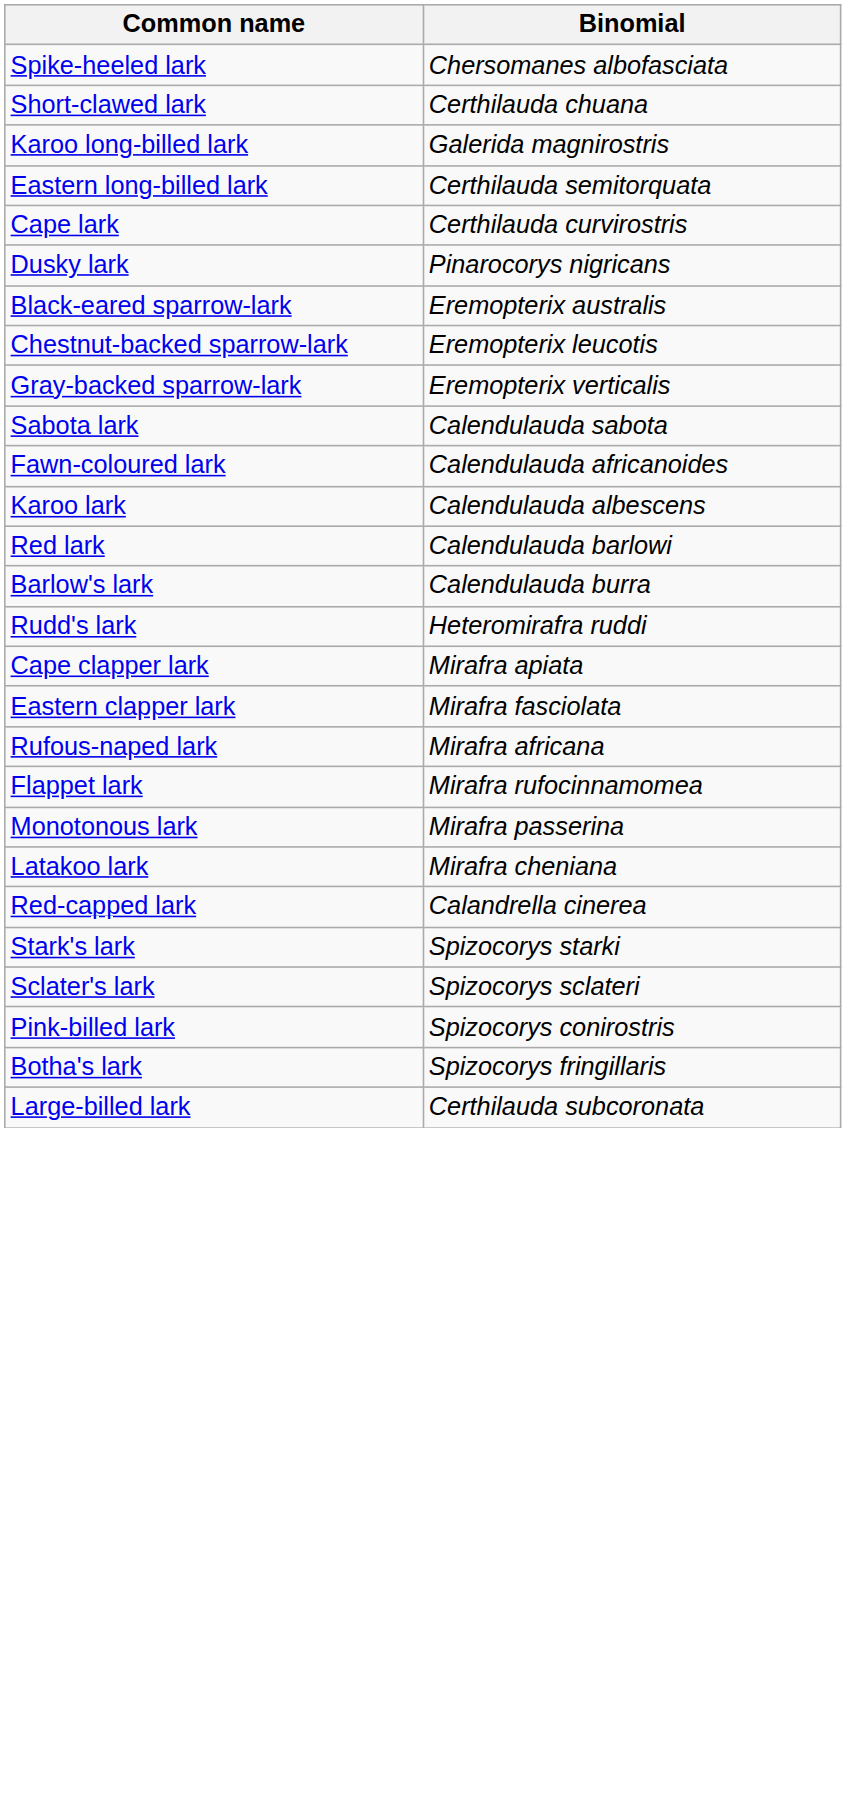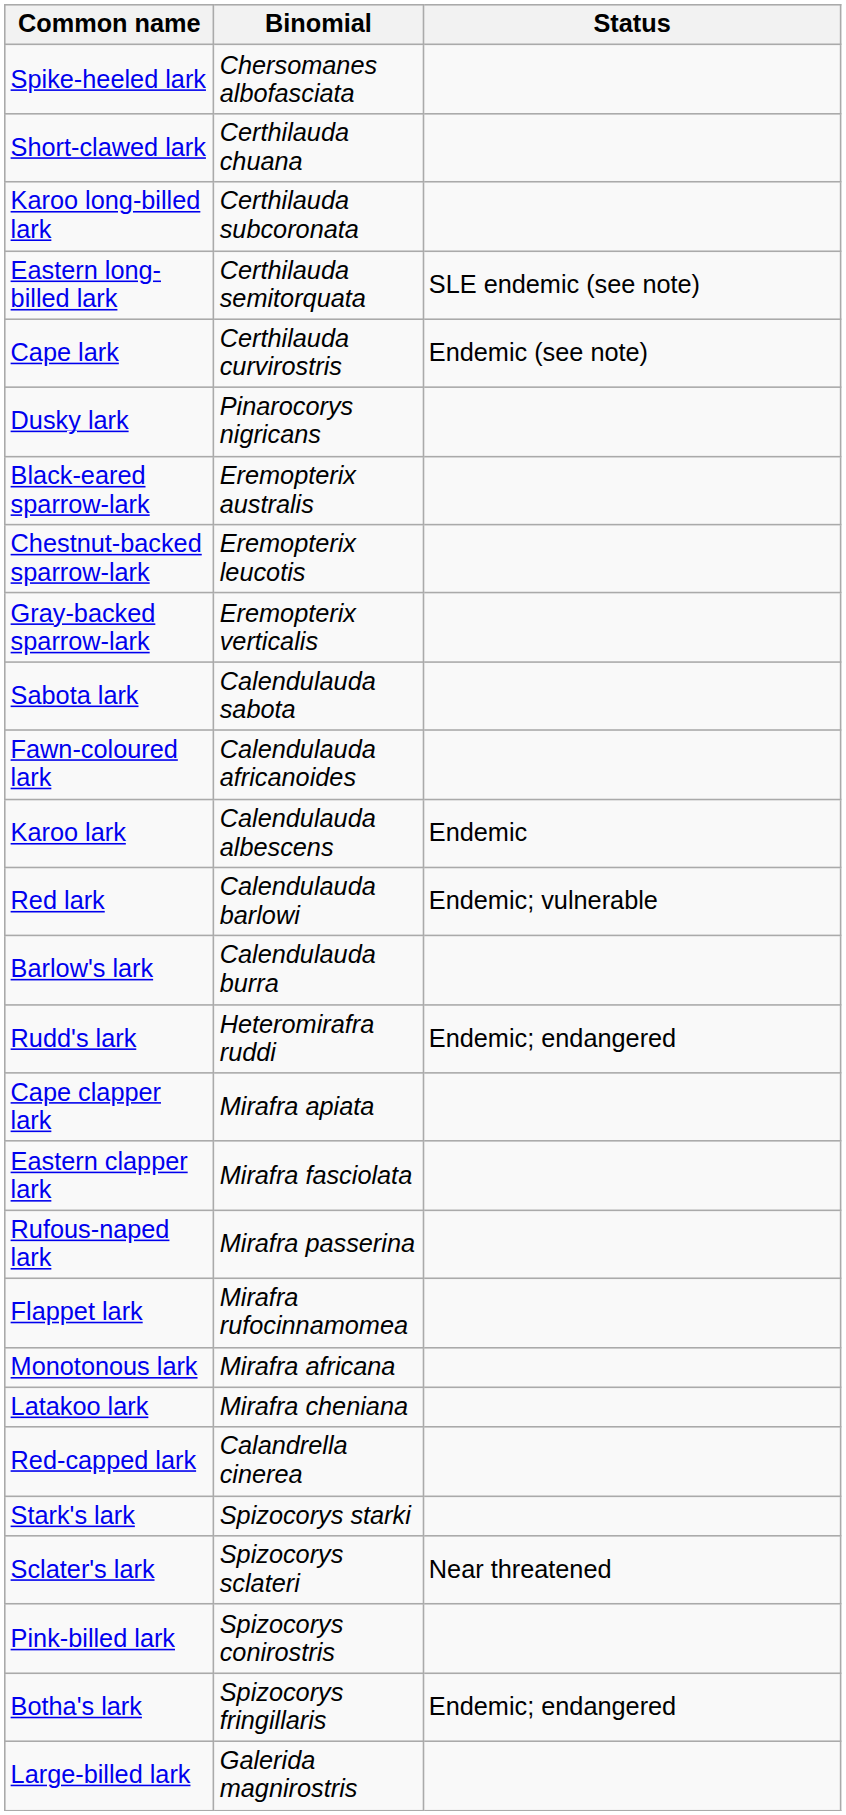+ column: Status | SLE endemic (see note) | Endemic (see note) | Endemic | Endemic; vulnerable | Endemic; endangered | Near threatened | Endemic; endangered
Karoo long-billed lark | Binomial: Galerida magnirostris -> Certhilauda subcoronata
Rufous-naped lark | Binomial: Mirafra africana -> Mirafra passerina
Monotonous lark | Binomial: Mirafra passerina -> Mirafra africana
Large-billed lark | Binomial: Certhilauda subcoronata -> Galerida magnirostris
